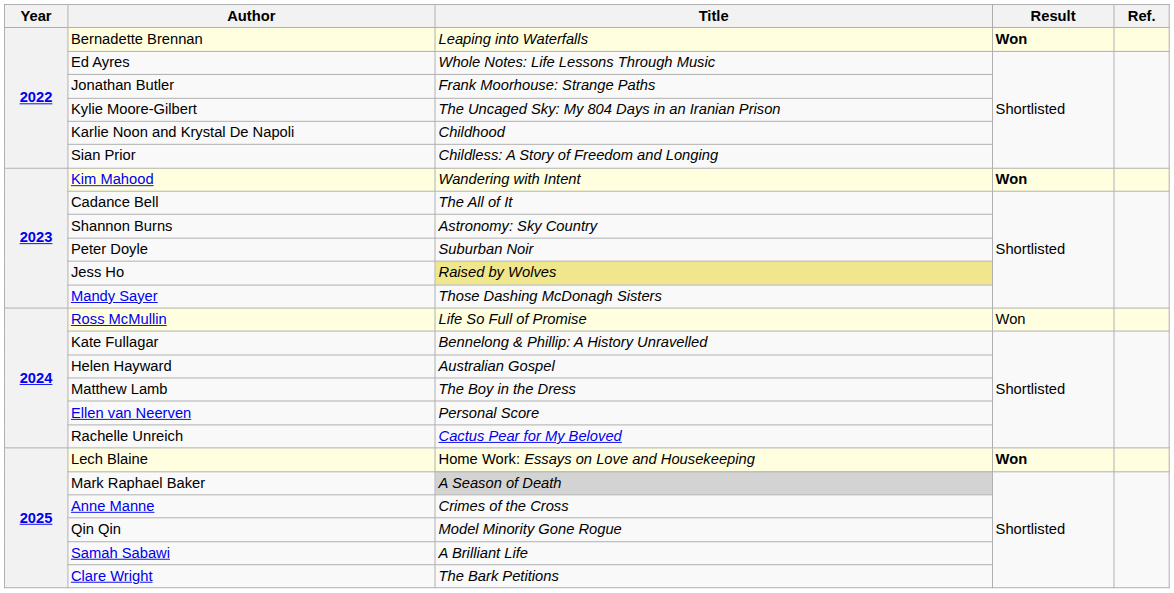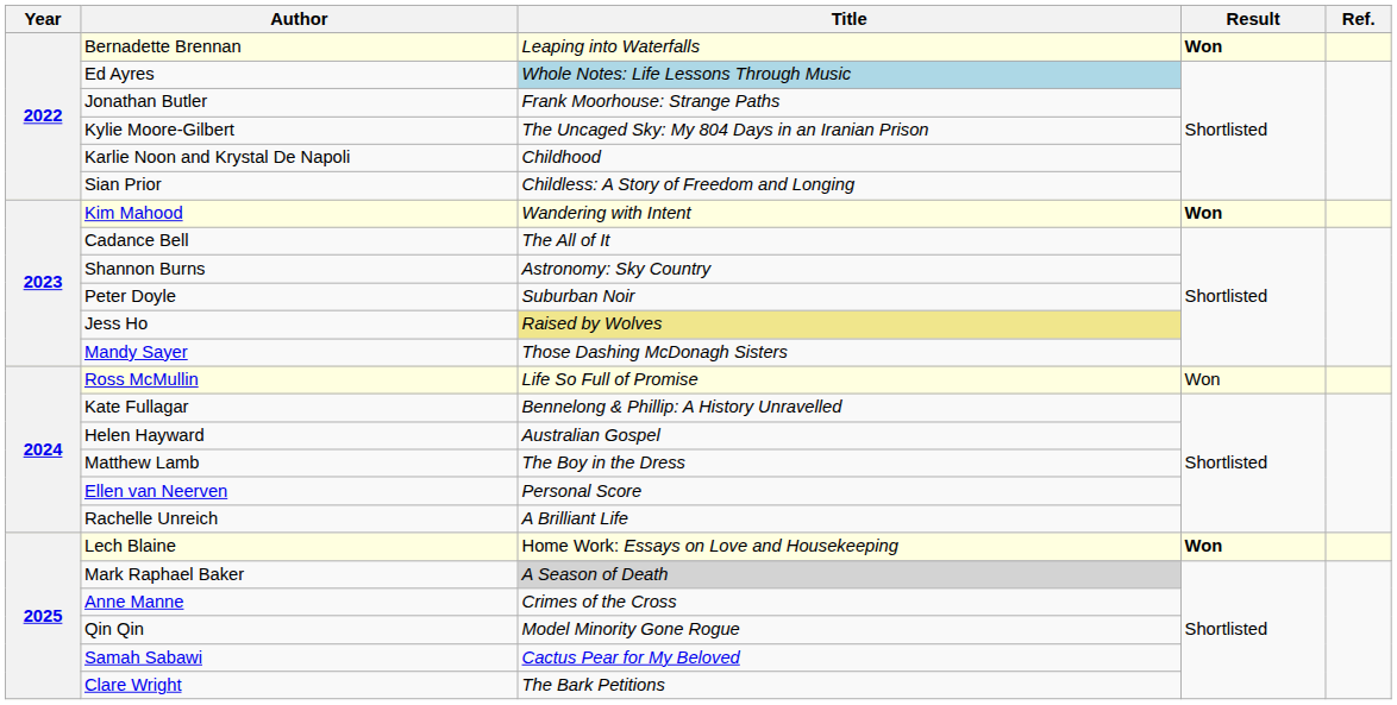Ed Ayres | Title: no background -> lightblue background
Rachelle Unreich | Title: Cactus Pear for My Beloved -> A Brilliant Life
Samah Sabawi | Title: A Brilliant Life -> Cactus Pear for My Beloved
